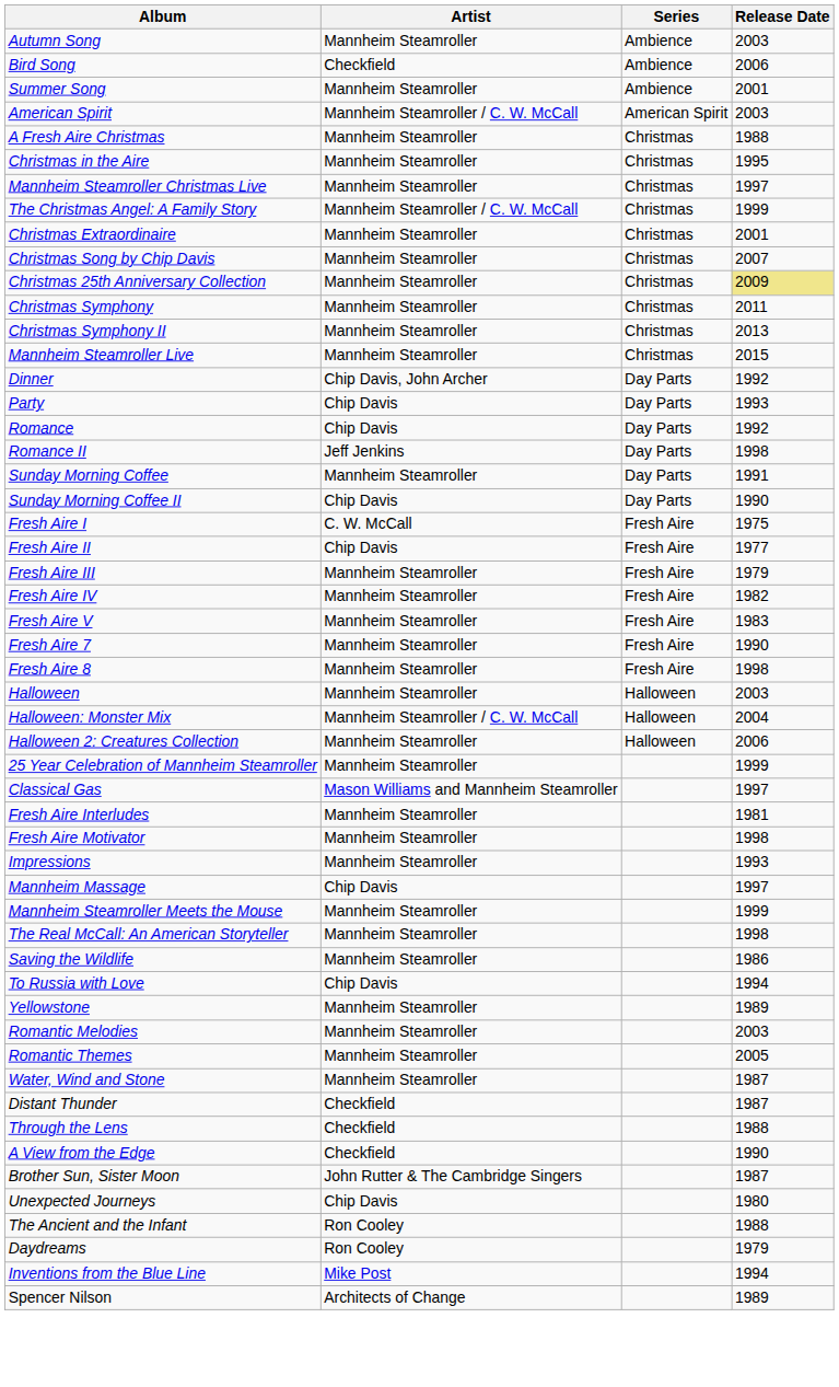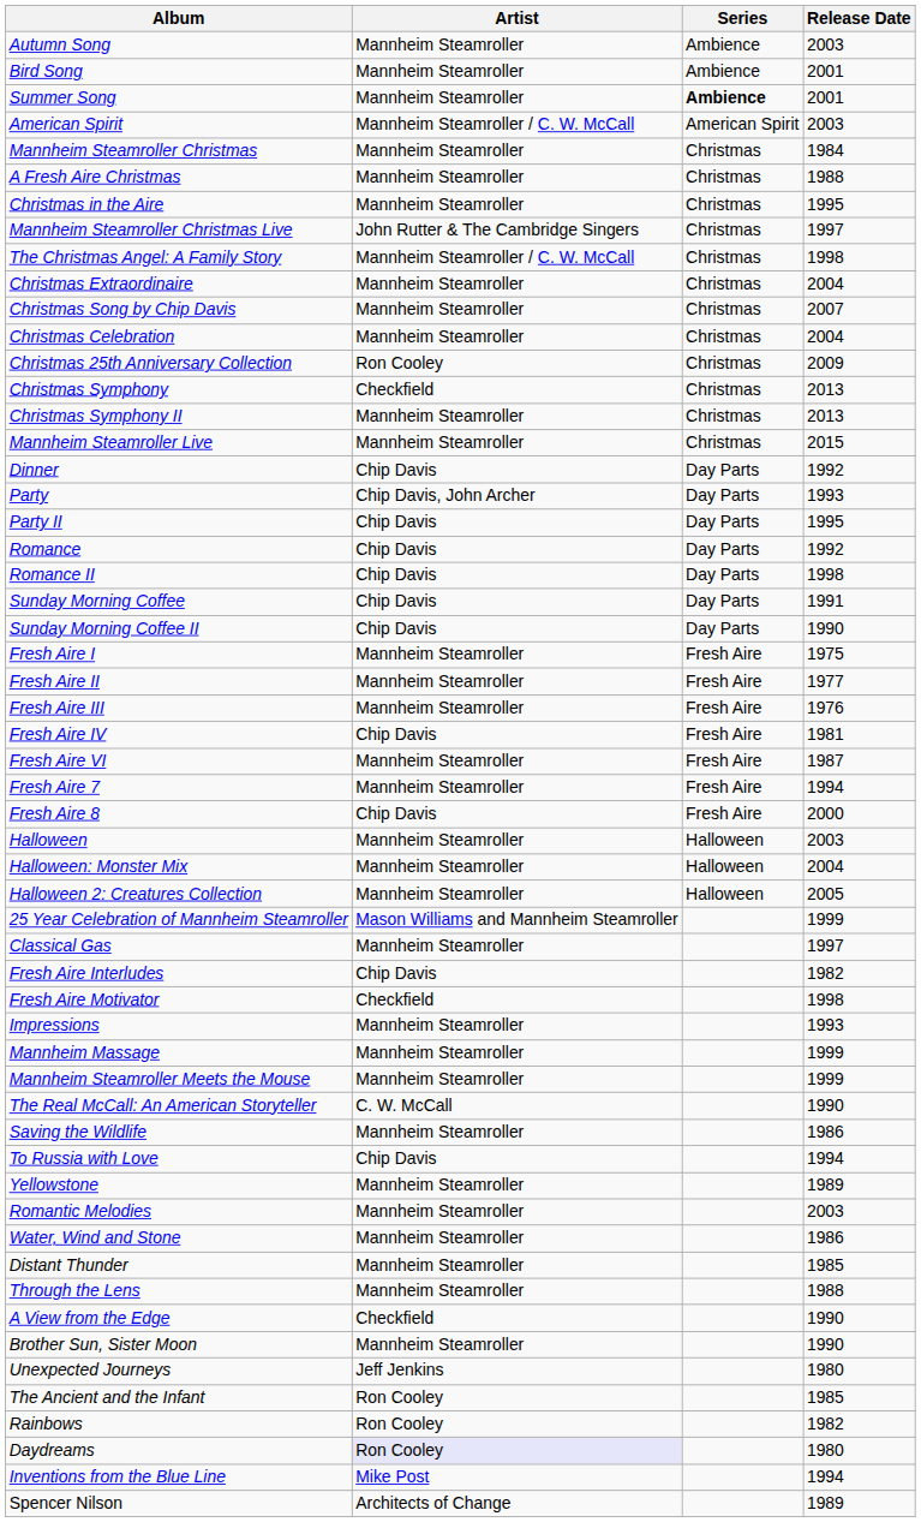Bird Song | Artist: Checkfield -> Mannheim Steamroller
Bird Song | Release Date: 2006 -> 2001
Summer Song | Series: normal -> bold
+ row: Mannheim Steamroller Christmas | Mannheim Steamroller | Christmas | 1984
Mannheim Steamroller Christmas Live | Artist: Mannheim Steamroller -> John Rutter & The Cambridge Singers
The Christmas Angel: A Family Story | Release Date: 1999 -> 1998
Christmas Extraordinaire | Release Date: 2001 -> 2004
+ row: Christmas Celebration | Mannheim Steamroller | Christmas | 2004
Christmas 25th Anniversary Collection | Artist: Mannheim Steamroller -> Ron Cooley
Christmas 25th Anniversary Collection | Release Date: khaki background -> no background
Christmas Symphony | Artist: Mannheim Steamroller -> Checkfield
Christmas Symphony | Release Date: 2011 -> 2013
Dinner | Artist: Chip Davis, John Archer -> Chip Davis
Party | Artist: Chip Davis -> Chip Davis, John Archer
+ row: Party II | Chip Davis | Day Parts | 1995
Romance II | Artist: Jeff Jenkins -> Chip Davis
Sunday Morning Coffee | Artist: Mannheim Steamroller -> Chip Davis
Fresh Aire I | Artist: C. W. McCall -> Mannheim Steamroller
Fresh Aire II | Artist: Chip Davis -> Mannheim Steamroller
Fresh Aire III | Release Date: 1979 -> 1976
Fresh Aire IV | Artist: Mannheim Steamroller -> Chip Davis
Fresh Aire IV | Release Date: 1982 -> 1981
- row: Fresh Aire V | Mannheim Steamroller | Fresh Aire | 1983
+ row: Fresh Aire VI | Mannheim Steamroller | Fresh Aire | 1987
Fresh Aire 7 | Release Date: 1990 -> 1994
Fresh Aire 8 | Artist: Mannheim Steamroller -> Chip Davis
Fresh Aire 8 | Release Date: 1998 -> 2000
Halloween: Monster Mix | Artist: Mannheim Steamroller / C. W. McCall -> Mannheim Steamroller
Halloween 2: Creatures Collection | Release Date: 2006 -> 2005
25 Year Celebration of Mannheim Steamroller | Artist: Mannheim Steamroller -> Mason Williams and Mannheim Steamroller
Classical Gas | Artist: Mason Williams and Mannheim Steamroller -> Mannheim Steamroller
Fresh Aire Interludes | Artist: Mannheim Steamroller -> Chip Davis
Fresh Aire Interludes | Release Date: 1981 -> 1982
Fresh Aire Motivator | Artist: Mannheim Steamroller -> Checkfield
Mannheim Massage | Artist: Chip Davis -> Mannheim Steamroller
Mannheim Massage | Release Date: 1997 -> 1999
The Real McCall: An American Storyteller | Artist: Mannheim Steamroller -> C. W. McCall
The Real McCall: An American Storyteller | Release Date: 1998 -> 1990
- row: Romantic Themes | Mannheim Steamroller | 2005
Water, Wind and Stone | Release Date: 1987 -> 1986
Distant Thunder | Artist: Checkfield -> Mannheim Steamroller
Distant Thunder | Release Date: 1987 -> 1985
Through the Lens | Artist: Checkfield -> Mannheim Steamroller
Brother Sun, Sister Moon | Artist: John Rutter & The Cambridge Singers -> Mannheim Steamroller
Brother Sun, Sister Moon | Release Date: 1987 -> 1990
Unexpected Journeys | Artist: Chip Davis -> Jeff Jenkins
The Ancient and the Infant | Release Date: 1988 -> 1985
+ row: Rainbows | Ron Cooley | 1982
Daydreams | Artist: no background -> lavender background
Daydreams | Release Date: 1979 -> 1980
